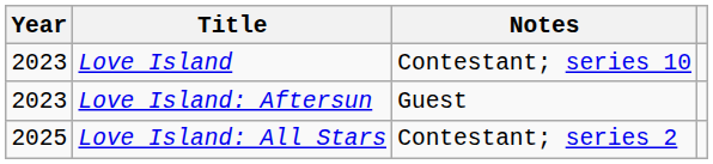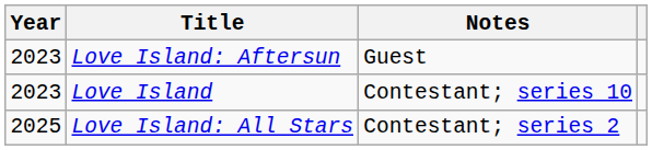rows swapped: Love Island <-> Love Island: Aftersun
